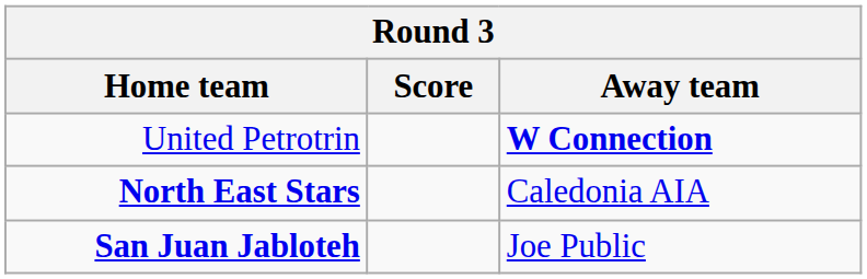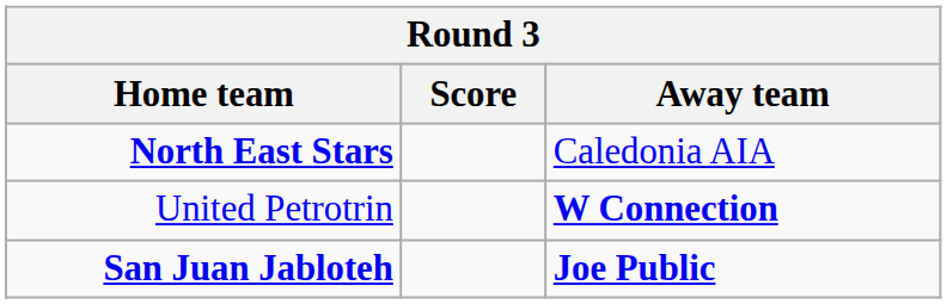rows swapped: North East Stars <-> United Petrotrin
San Juan Jabloteh | Away team: normal -> bold
